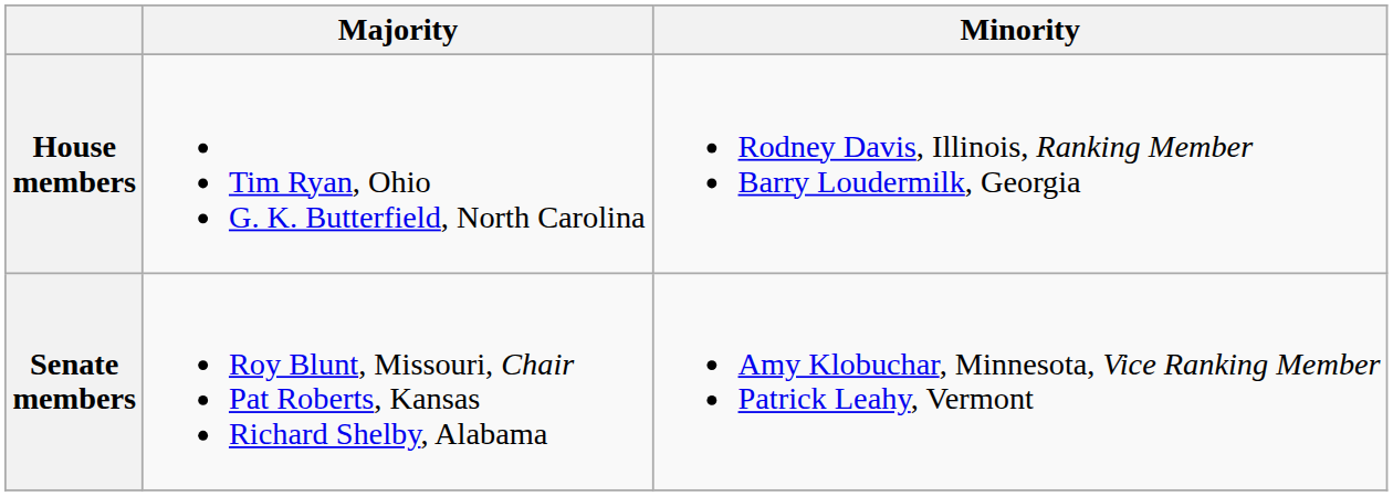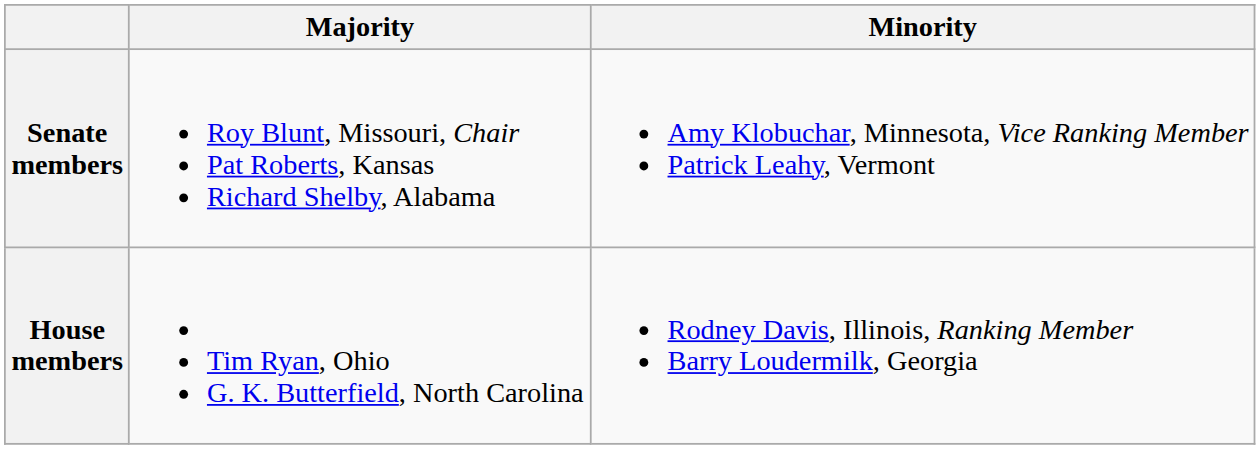rows swapped: Senate members <-> House members
